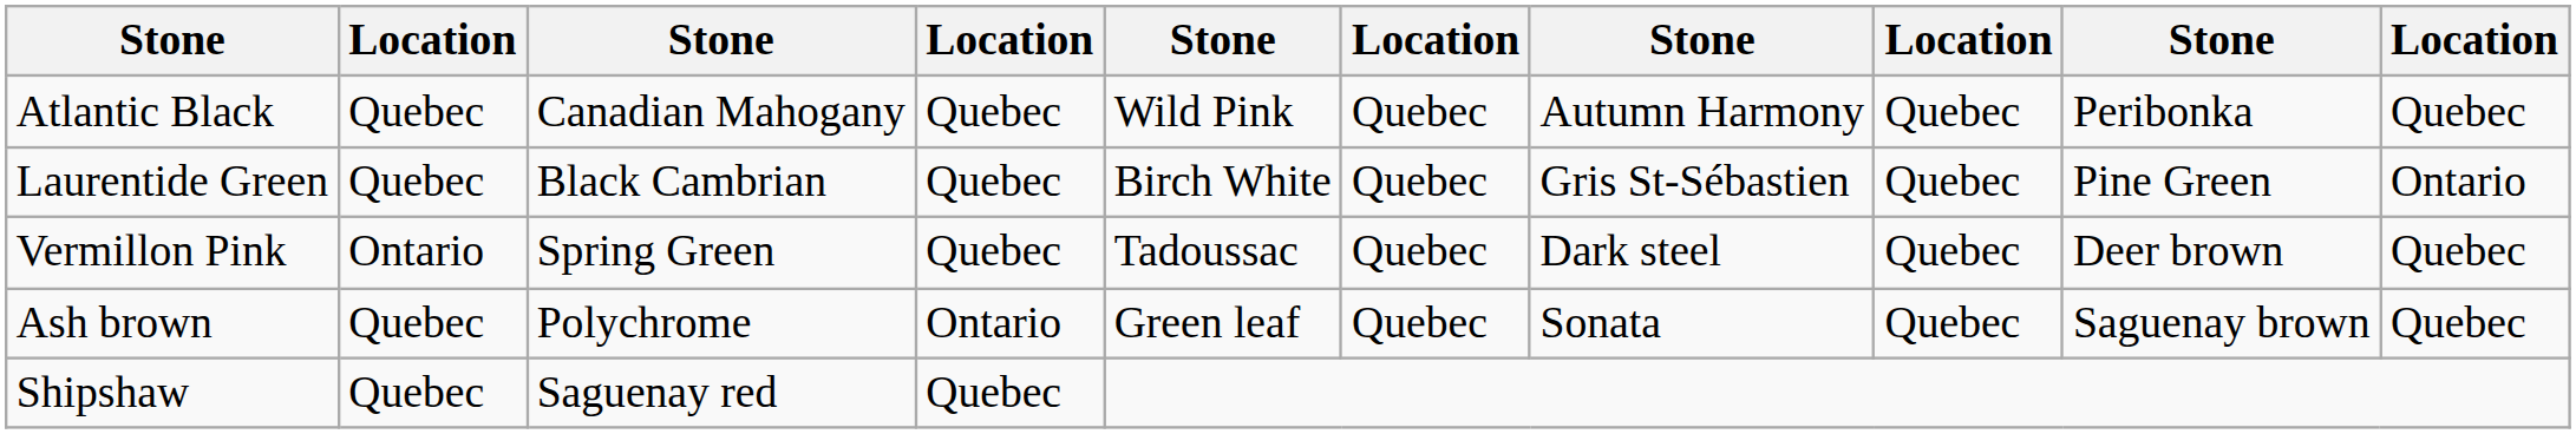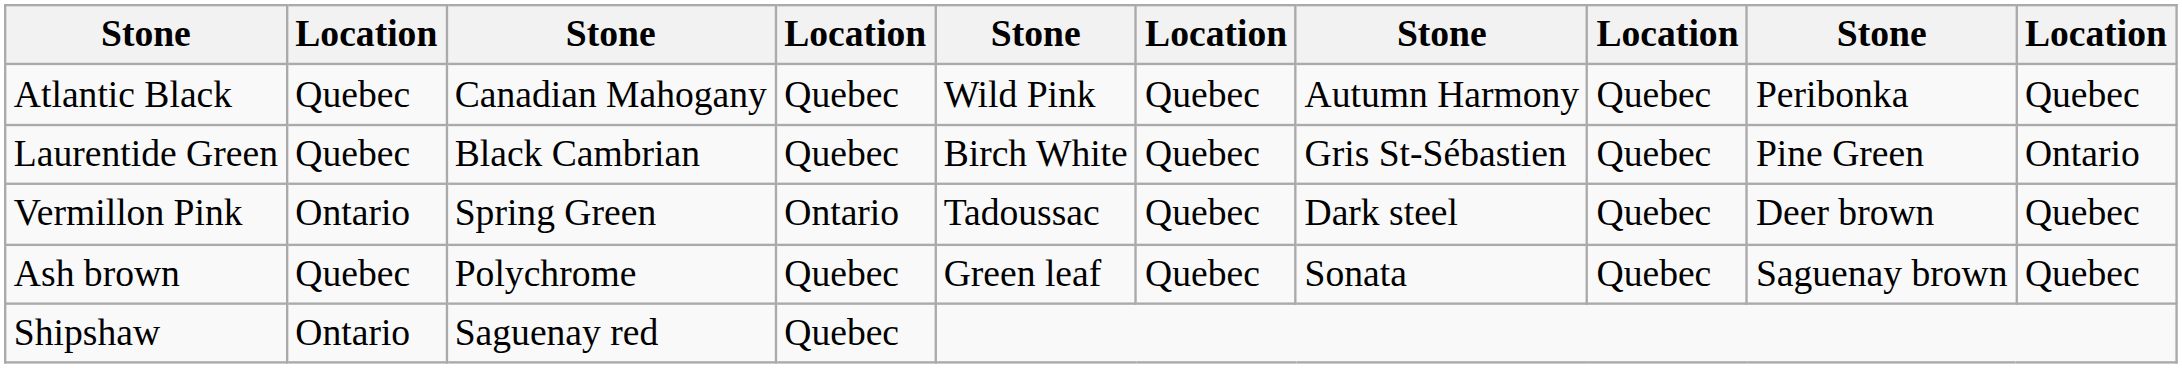Vermillon Pink | column 4: Quebec -> Ontario
Ash brown | column 4: Ontario -> Quebec
Shipshaw | column 2: Quebec -> Ontario
